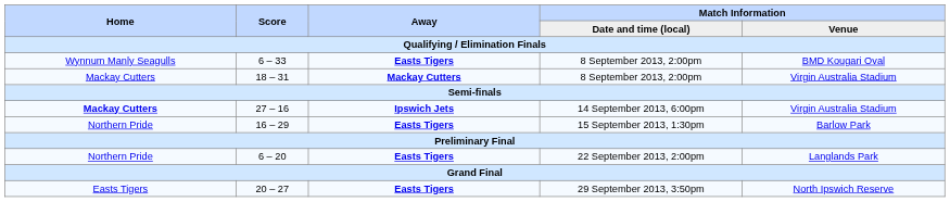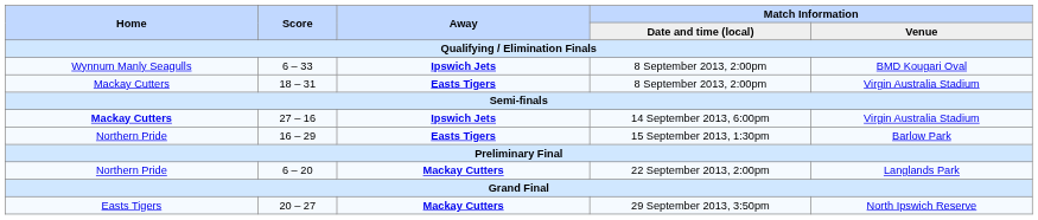6 – 33 / 8 September 2013, 2:00pm | Away: Easts Tigers -> Ipswich Jets
18 – 31 / 8 September 2013, 2:00pm | Away: Mackay Cutters -> Easts Tigers
22 September 2013, 2:00pm | Away: Easts Tigers -> Mackay Cutters
29 September 2013, 3:50pm | Away: Easts Tigers -> Mackay Cutters
